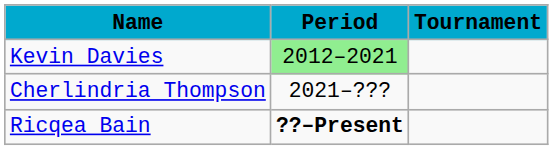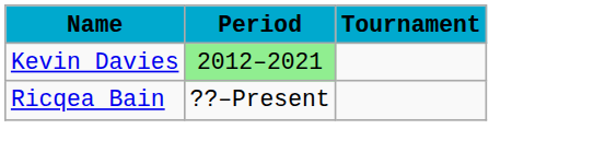- row: Cherlindria Thompson | 2021–???
Ricqea Bain | Period: bold -> normal
